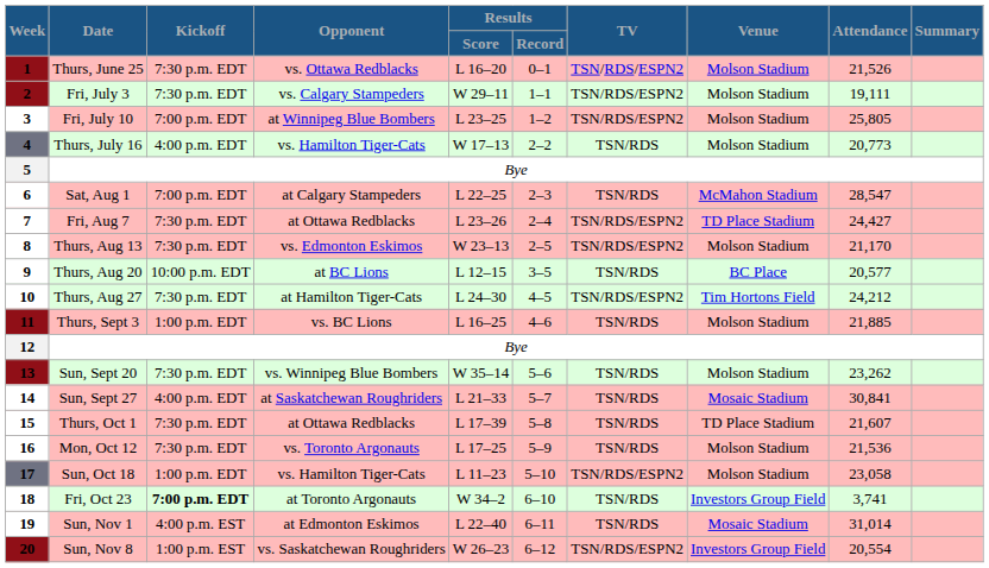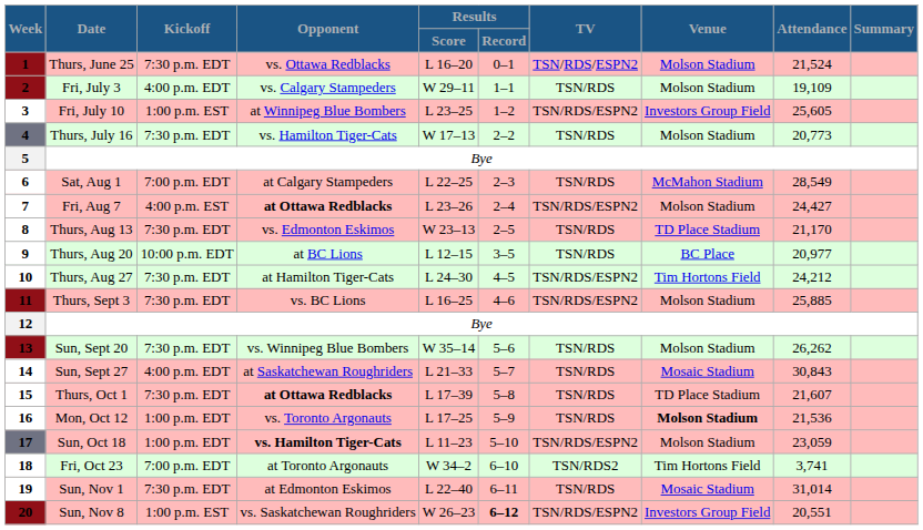Thurs, June 25 | Attendance: 21,526 -> 21,524
Fri, July 3 | Kickoff: 7:30 p.m. EDT -> 4:00 p.m. EDT
Fri, July 3 | TV: TSN/RDS/ESPN2 -> TSN/RDS
Fri, July 3 | Attendance: 19,111 -> 19,109
Fri, July 10 | Kickoff: 7:00 p.m. EDT -> 1:00 p.m. EST
Fri, July 10 | Venue: Molson Stadium -> Investors Group Field
Fri, July 10 | Attendance: 25,805 -> 25,605
Thurs, July 16 | Kickoff: 4:00 p.m. EDT -> 7:30 p.m. EDT
Sat, Aug 1 | Attendance: 28,547 -> 28,549
Fri, Aug 7 | Kickoff: 7:30 p.m. EDT -> 4:00 p.m. EST
Fri, Aug 7 | Opponent: normal -> bold
Fri, Aug 7 | Venue: TD Place Stadium -> Molson Stadium
Thurs, Aug 13 | TV: TSN/RDS/ESPN2 -> TSN/RDS
Thurs, Aug 13 | Venue: Molson Stadium -> TD Place Stadium
Thurs, Aug 20 | Attendance: 20,577 -> 20,977
Thurs, Sept 3 | Kickoff: 1:00 p.m. EDT -> 7:30 p.m. EDT
Thurs, Sept 3 | TV: TSN/RDS -> TSN/RDS/ESPN2
Thurs, Sept 3 | Attendance: 21,885 -> 25,885
Sun, Sept 20 | Attendance: 23,262 -> 26,262
Sun, Sept 27 | Attendance: 30,841 -> 30,843
Thurs, Oct 1 | Opponent: normal -> bold
Mon, Oct 12 | Kickoff: 7:30 p.m. EDT -> 1:00 p.m. EDT
Mon, Oct 12 | Venue: normal -> bold
Sun, Oct 18 | Opponent: normal -> bold
Sun, Oct 18 | Attendance: 23,058 -> 23,059
Fri, Oct 23 | Kickoff: bold -> normal
Fri, Oct 23 | TV: TSN/RDS -> TSN/RDS2
Fri, Oct 23 | Venue: Investors Group Field -> Tim Hortons Field
Sun, Nov 1 | Kickoff: 4:00 p.m. EST -> 7:30 p.m. EDT
Sun, Nov 8 | Results / Record: normal -> bold
Sun, Nov 8 | Attendance: 20,554 -> 20,551
